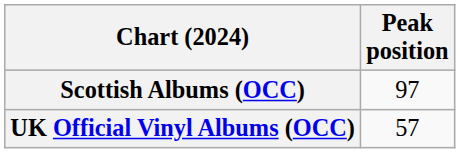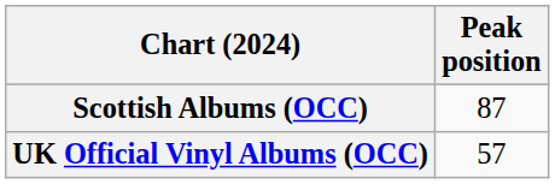Scottish Albums (OCC) | Peak position: 97 -> 87
